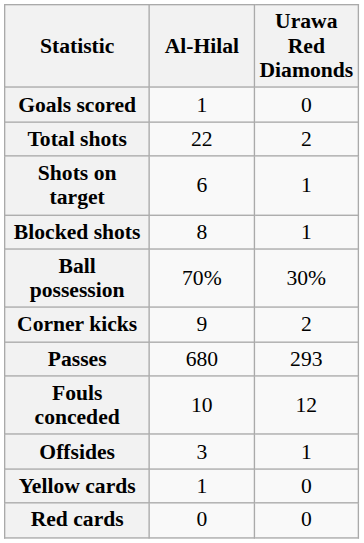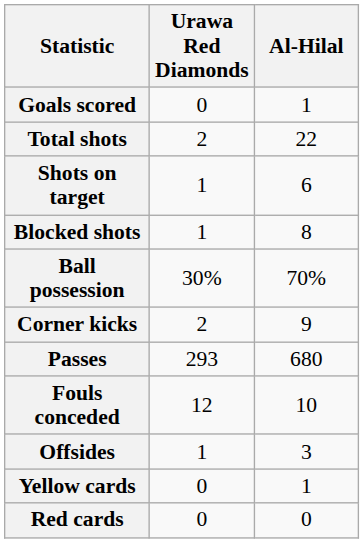columns swapped: Al-Hilal <-> Urawa Red Diamonds
